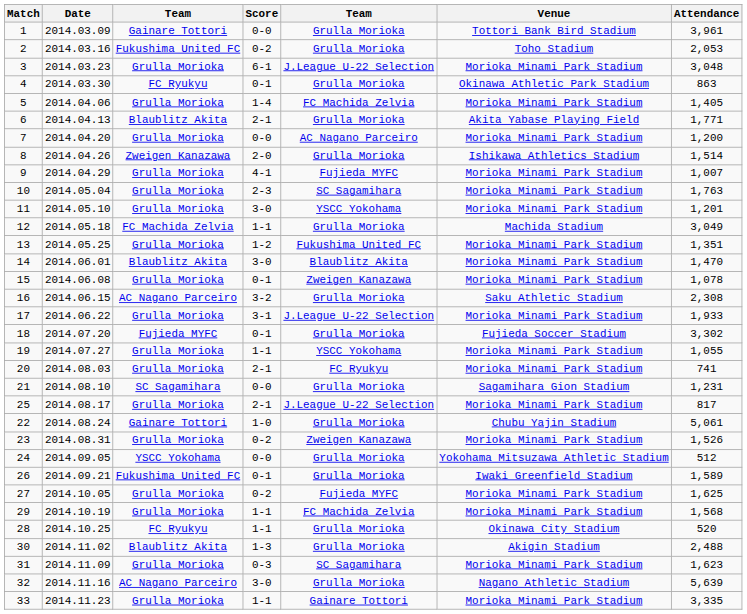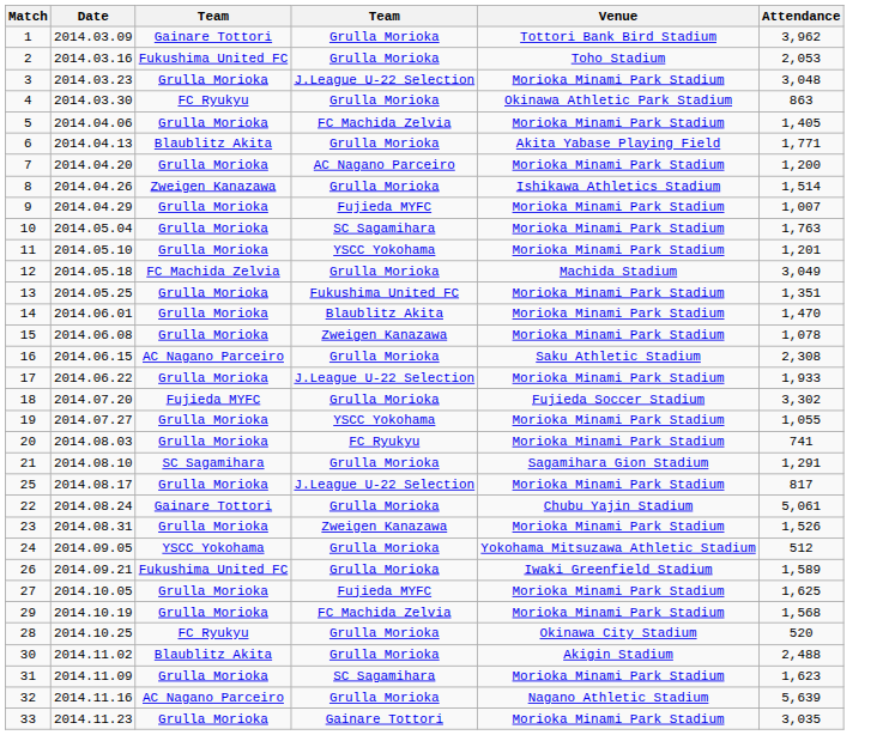- column: Score | 0-0 | 0-2 | 6-1 | 0-1 | 1-4 | 2-1 | 0-0 | 2-0 | 4-1 | 2-3 | 3-0 | 1-1 | 1-2 | 3-0 | 0-1 | 3-2 | 3-1 | 0-1 | 1-1 | 2-1 | 0-0 | 2-1 | 1-0 | 0-2 | 0-0 | 0-1 | 0-2 | 1-1 | 1-1 | 1-3 | 0-3 | 3-0 | 1-1
1 | Attendance: 3,961 -> 3,962
14 | column 3: Blaublitz Akita -> Grulla Morioka
21 | Attendance: 1,231 -> 1,291
33 | Attendance: 3,335 -> 3,035
